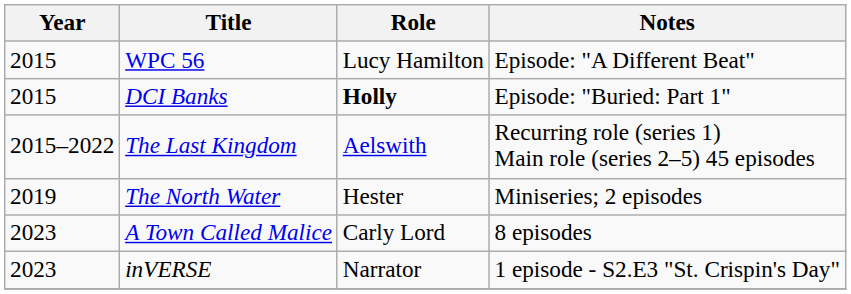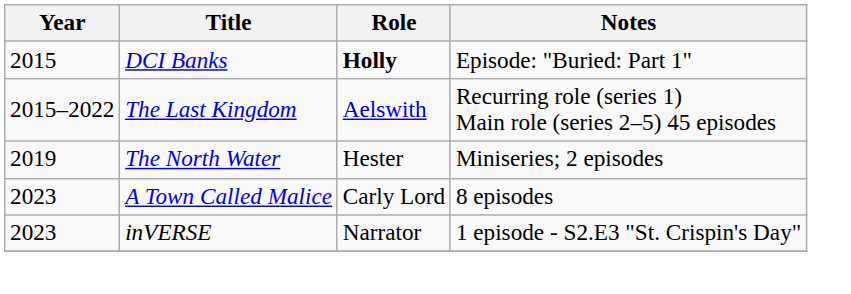- row: 2015 | WPC 56 | Lucy Hamilton | Episode: "A Different Beat"
